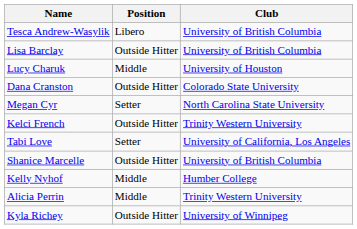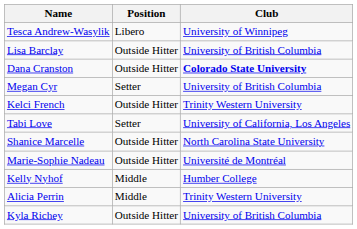Tesca Andrew-Wasylik | Club: University of British Columbia -> University of Winnipeg
- row: Lucy Charuk | Middle | University of Houston
Dana Cranston | Club: normal -> bold
Megan Cyr | Club: North Carolina State University -> University of British Columbia
Shanice Marcelle | Club: University of British Columbia -> North Carolina State University
+ row: Marie-Sophie Nadeau | Outside Hitter | Université de Montréal
Kyla Richey | Club: University of Winnipeg -> University of British Columbia
